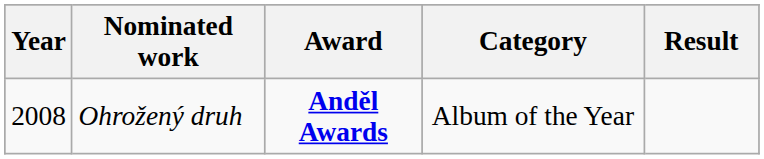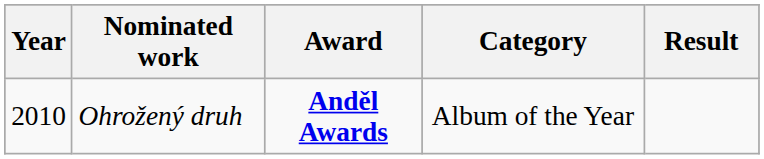Ohrožený druh | Year: 2008 -> 2010
